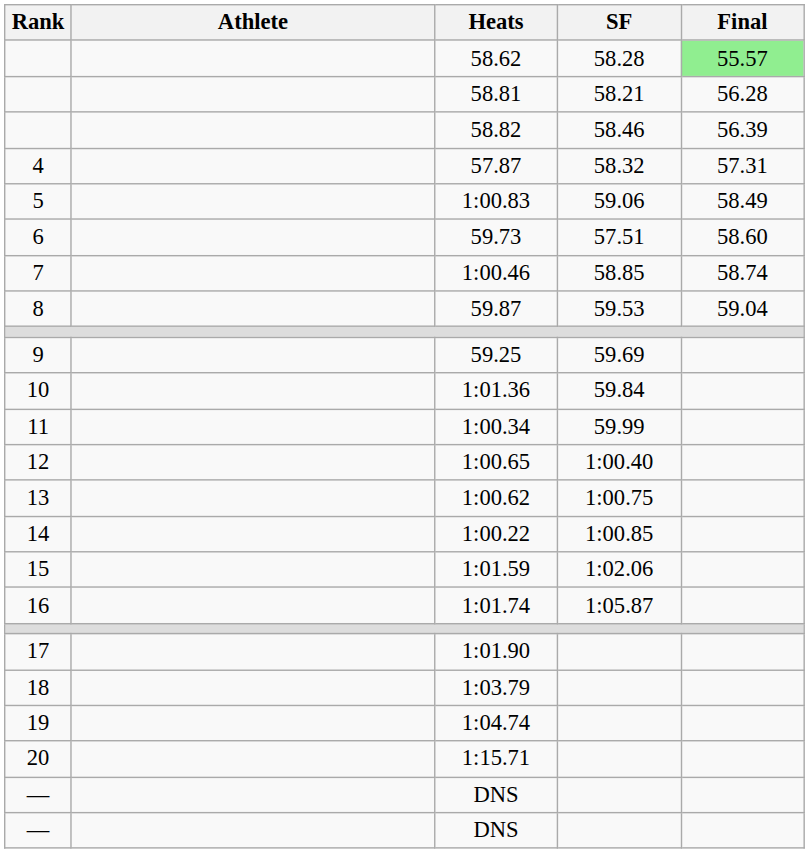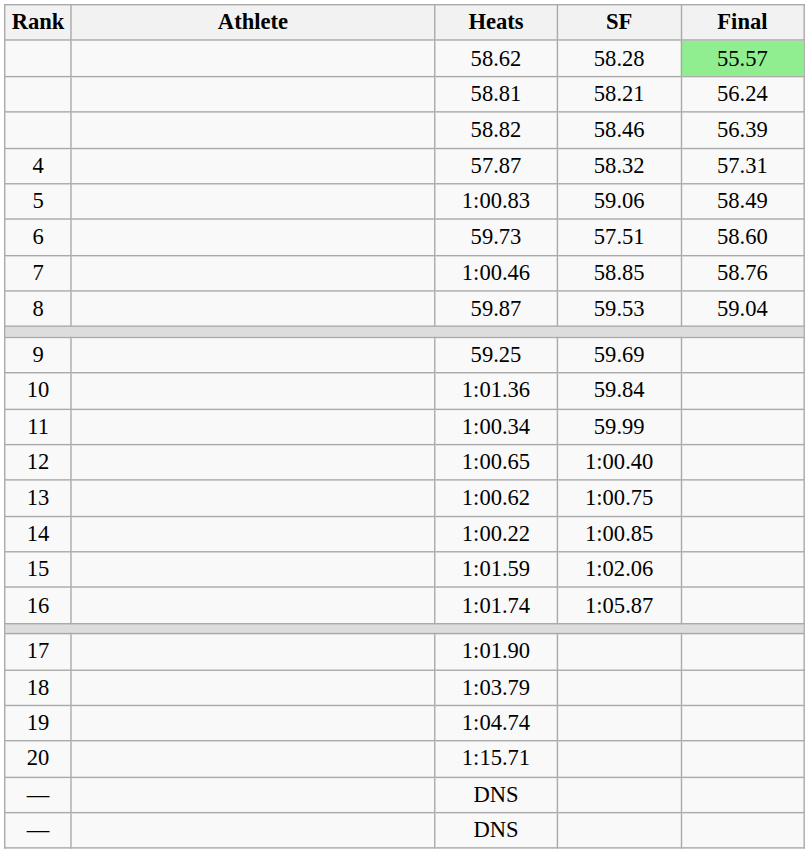58.81 | Final: 56.28 -> 56.24
1:00.46 | Final: 58.74 -> 58.76
